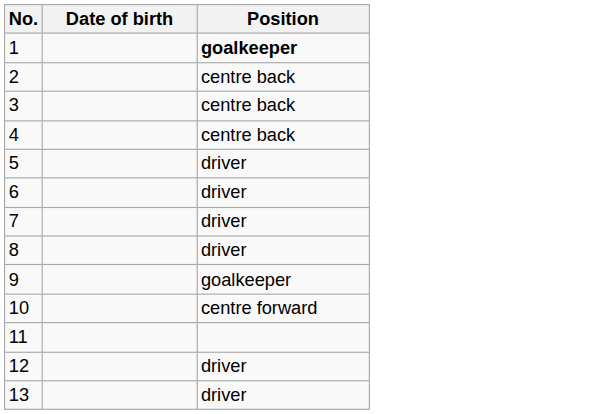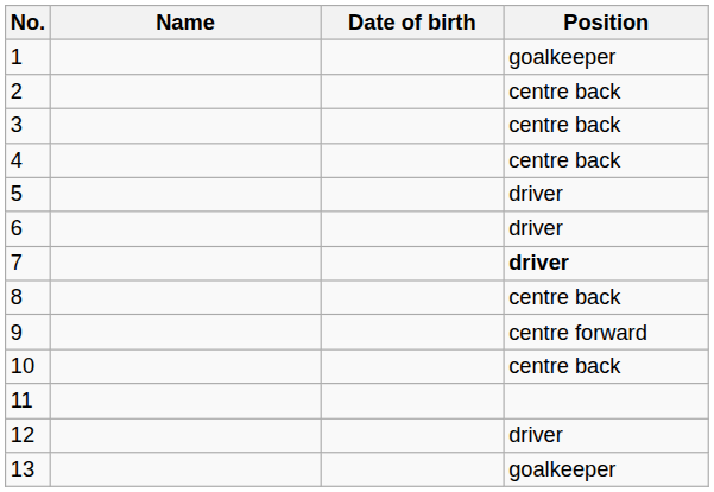+ column: Name
1 | Position: bold -> normal
7 | Position: normal -> bold
8 | Position: driver -> centre back
9 | Position: goalkeeper -> centre forward
10 | Position: centre forward -> centre back
13 | Position: driver -> goalkeeper
